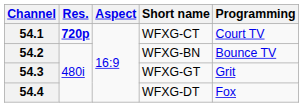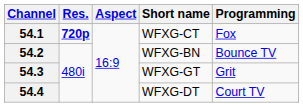54.1 | Programming: Court TV -> Fox
54.4 | Programming: Fox -> Court TV
